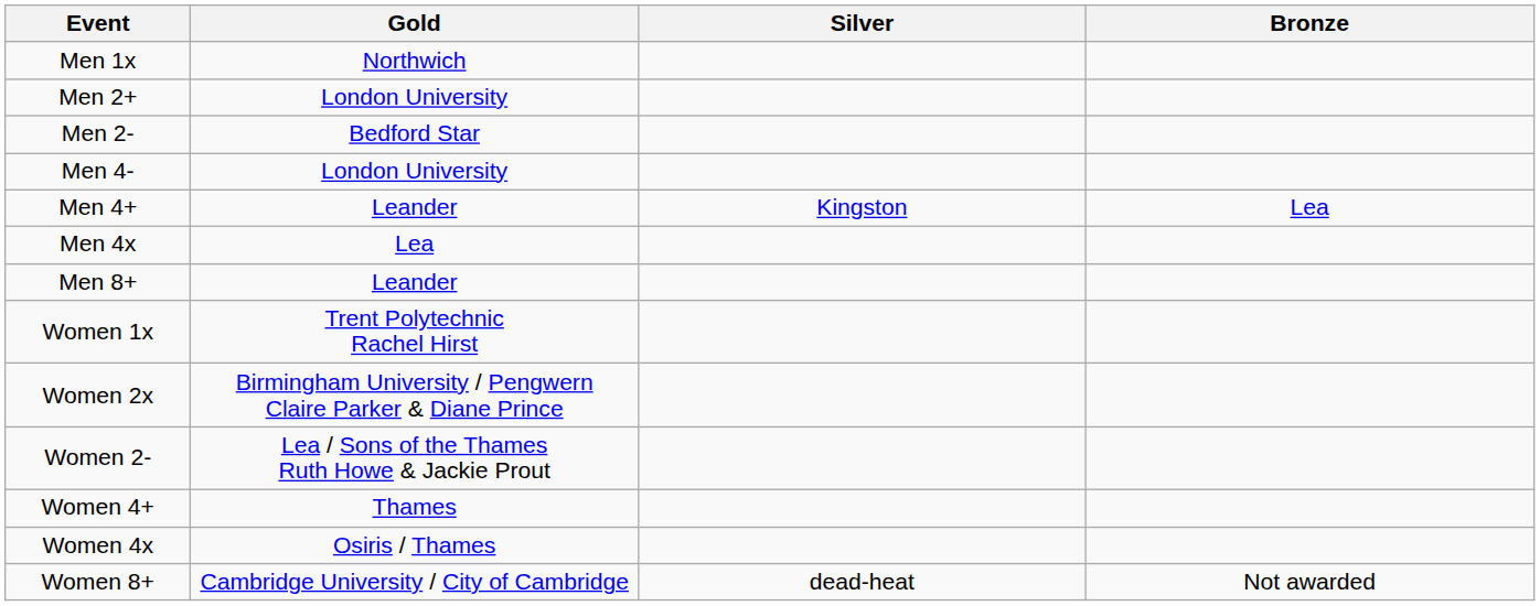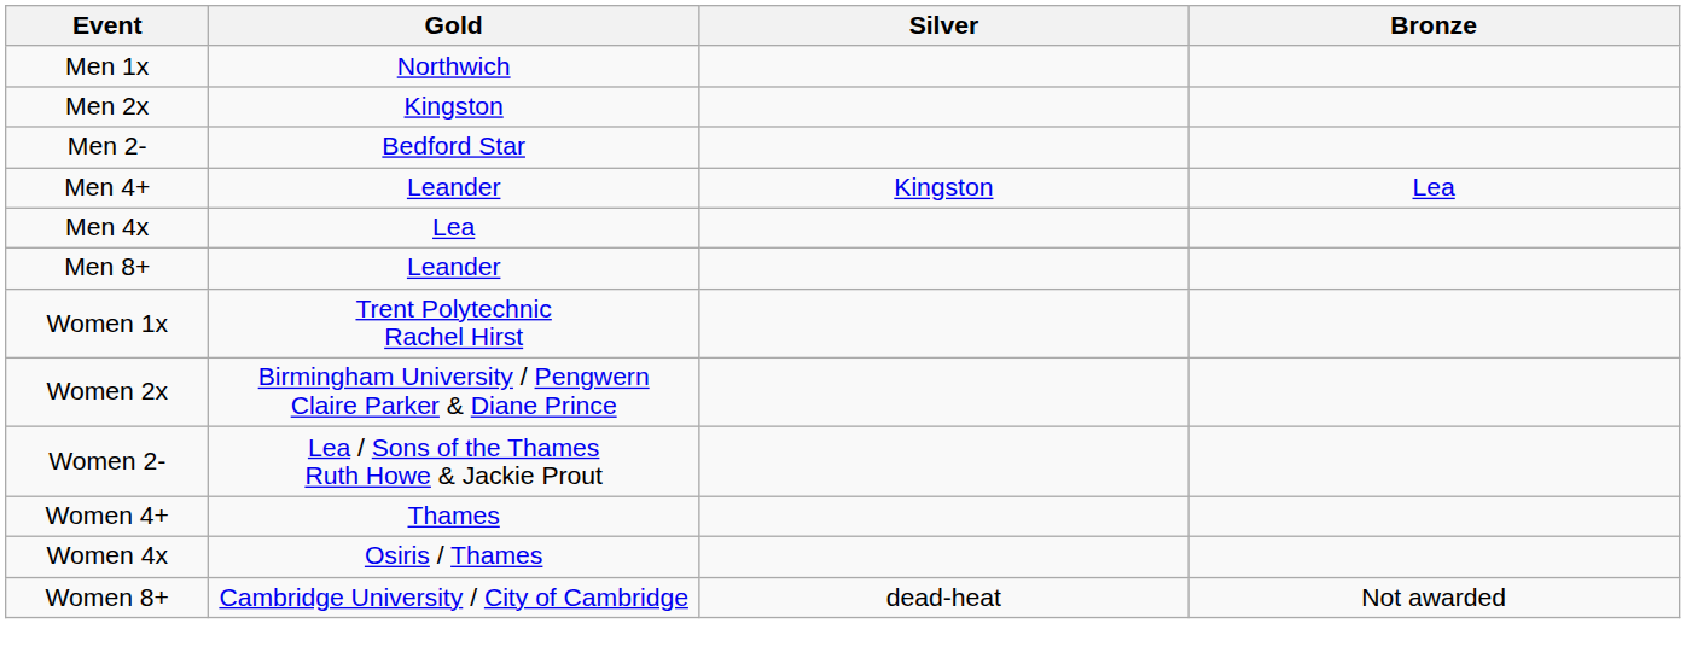- row: Men 2+ | London University
+ row: Men 2x | Kingston
- row: Men 4- | London University
